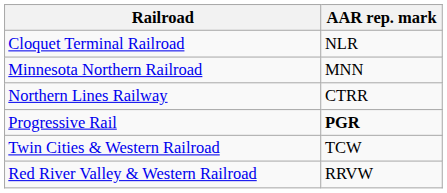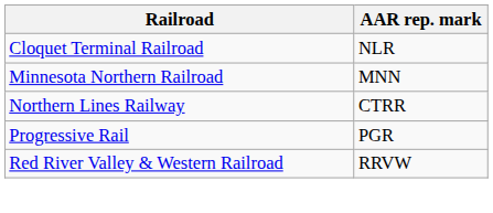Progressive Rail | AAR rep. mark: bold -> normal
- row: Twin Cities & Western Railroad | TCW
